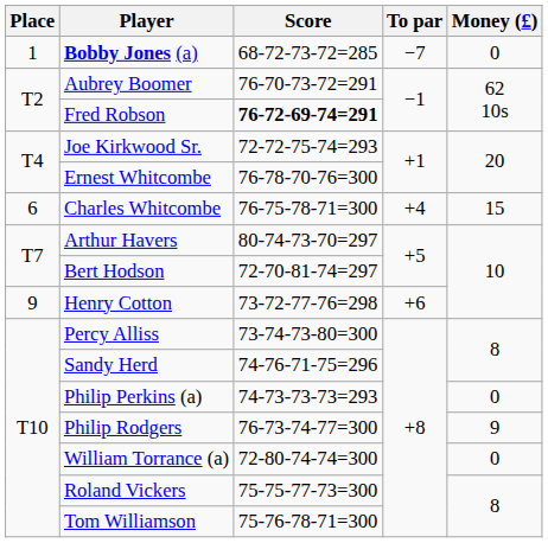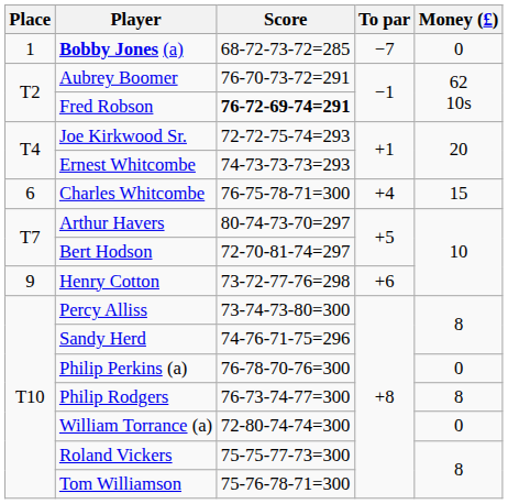Ernest Whitcombe | Score: 76-78-70-76=300 -> 74-73-73-73=293
Philip Perkins (a) | Score: 74-73-73-73=293 -> 76-78-70-76=300
Philip Rodgers | Money (£): 9 -> 8
